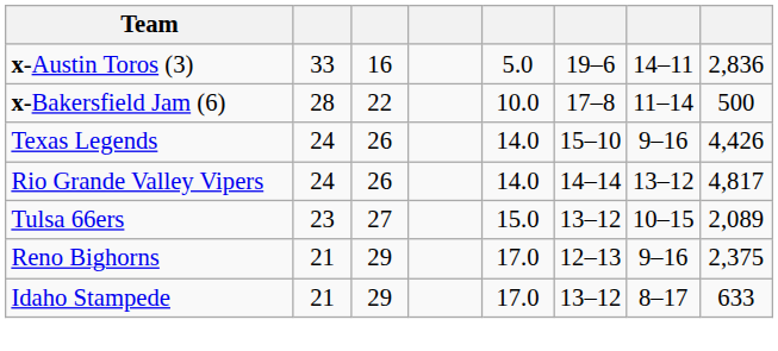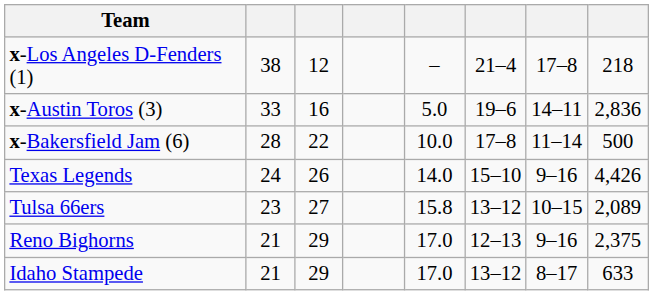+ row: x-Los Angeles D-Fenders (1) | 38 | 12 | – | 21–4 | 17–8 | 218
- row: Rio Grande Valley Vipers | 24 | 26 | 14.0 | 14–14 | 13–12 | 4,817
Tulsa 66ers | column 5: 15.0 -> 15.8
